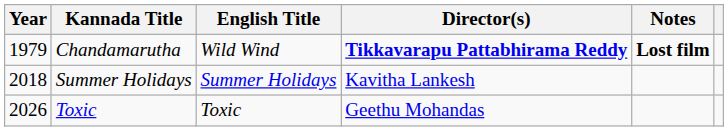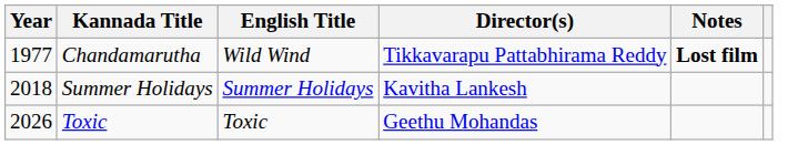Chandamarutha | Year: 1979 -> 1977
Chandamarutha | Director(s): bold -> normal
